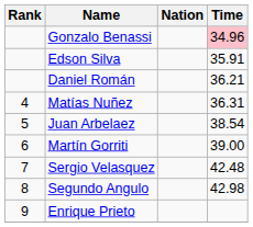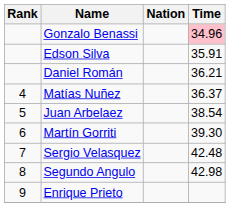Matías Nuñez | Time: 36.31 -> 36.37
Martín Gorriti | Time: 39.00 -> 39.30
